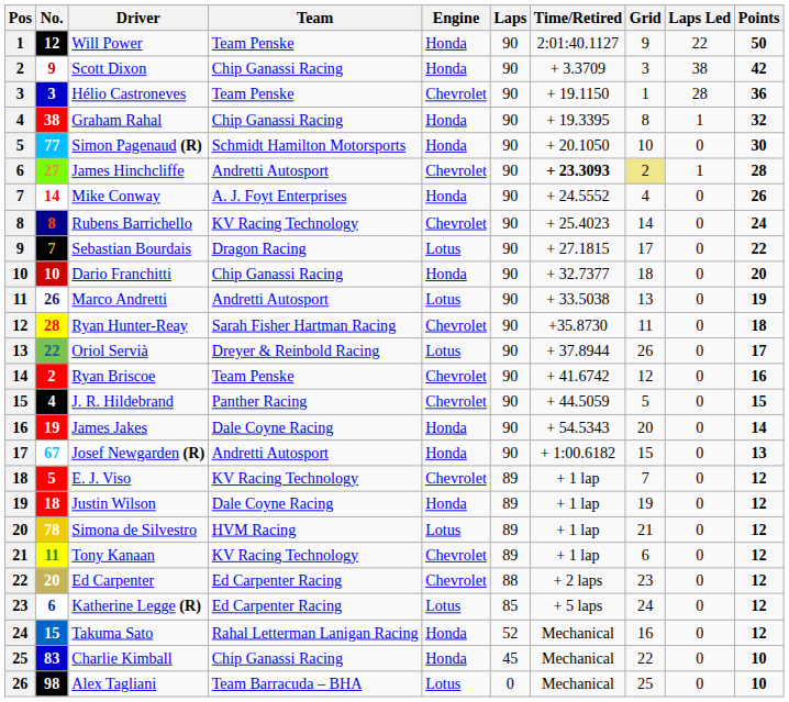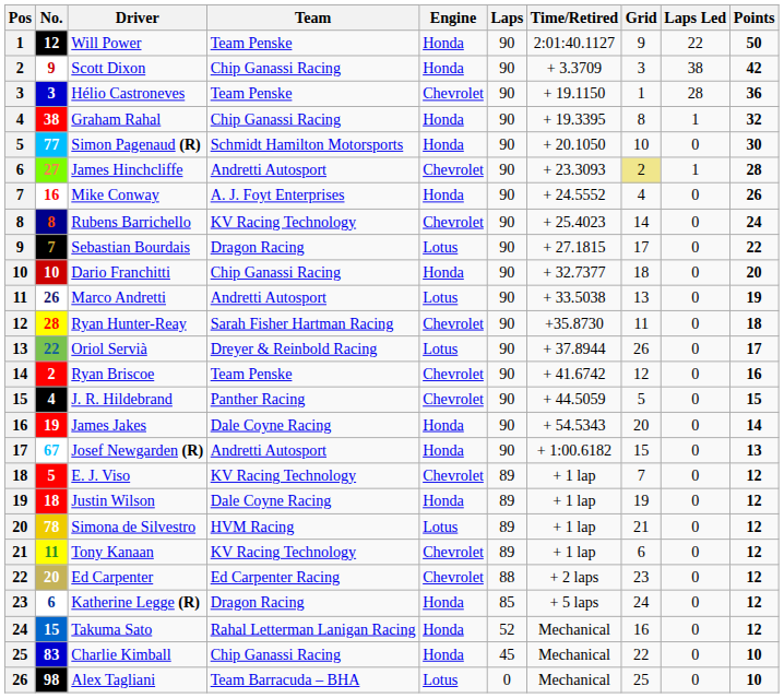James Hinchcliffe | Time/Retired: bold -> normal
Mike Conway | No.: 14 -> 16
Katherine Legge (R) | Team: Ed Carpenter Racing -> Dragon Racing
Katherine Legge (R) | Engine: Lotus -> Honda
